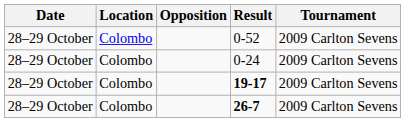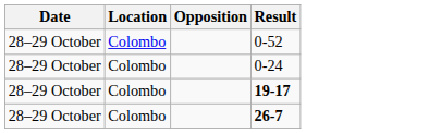- column: Tournament | 2009 Carlton Sevens | 2009 Carlton Sevens | 2009 Carlton Sevens | 2009 Carlton Sevens
